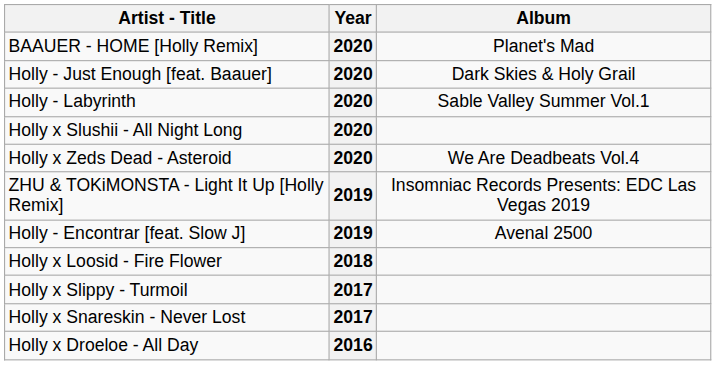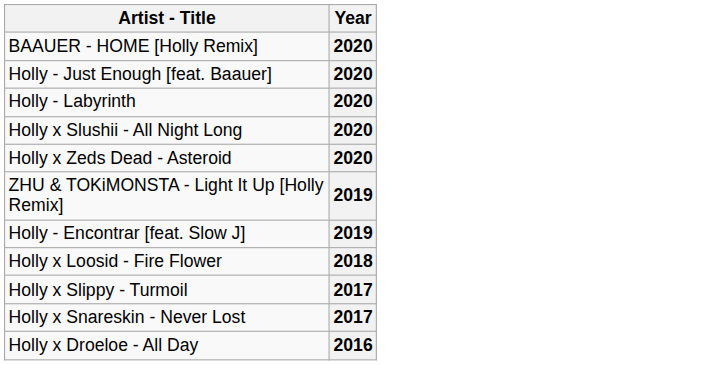- column: Album | Planet's Mad | Dark Skies & Holy Grail | Sable Valley Summer Vol.1 | We Are Deadbeats Vol.4 | Insomniac Records Presents: EDC Las Vegas 2019 | Avenal 2500
